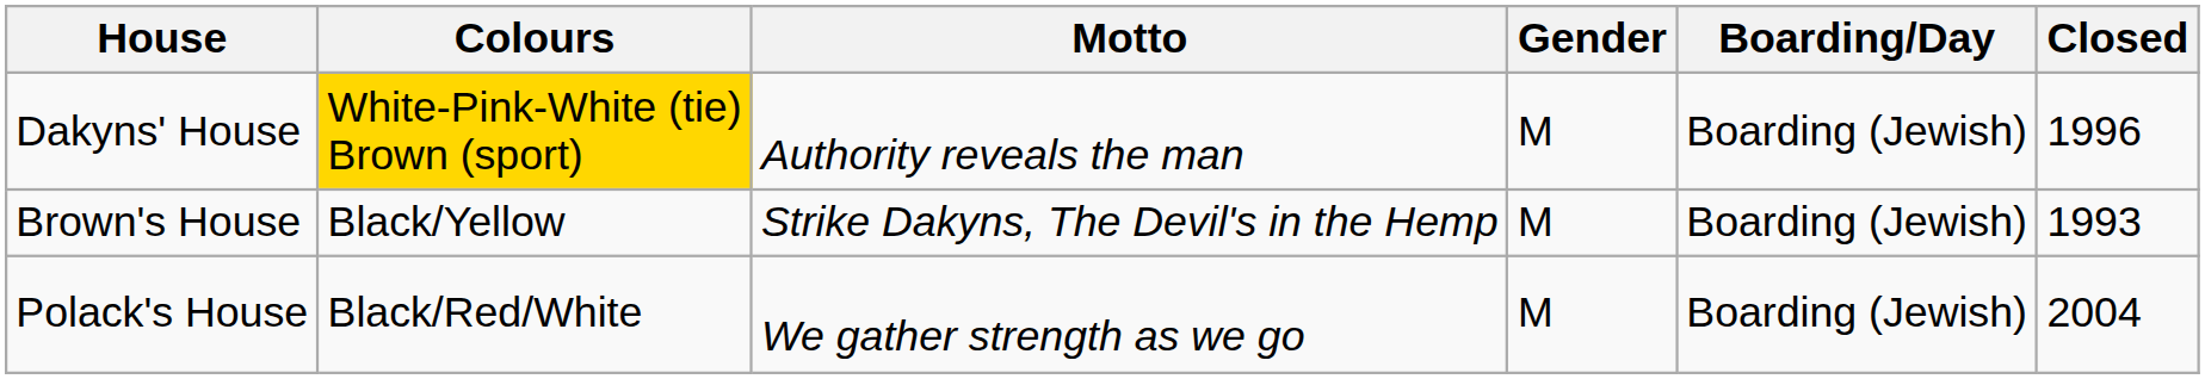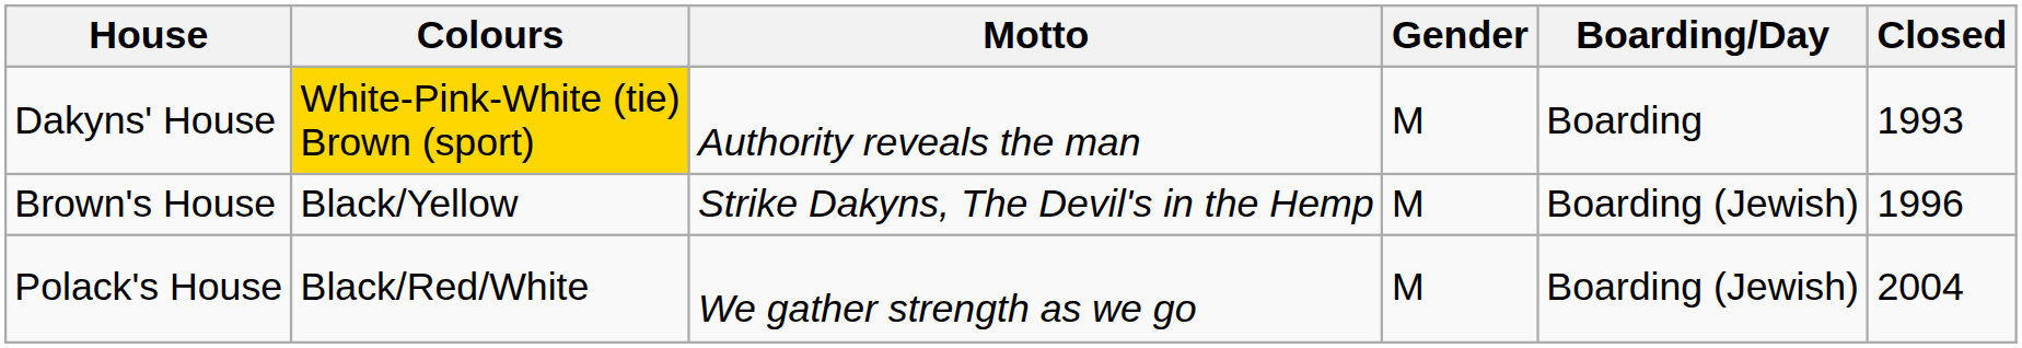Dakyns' House | Boarding/Day: Boarding (Jewish) -> Boarding
Dakyns' House | Closed: 1996 -> 1993
Brown's House | Closed: 1993 -> 1996
